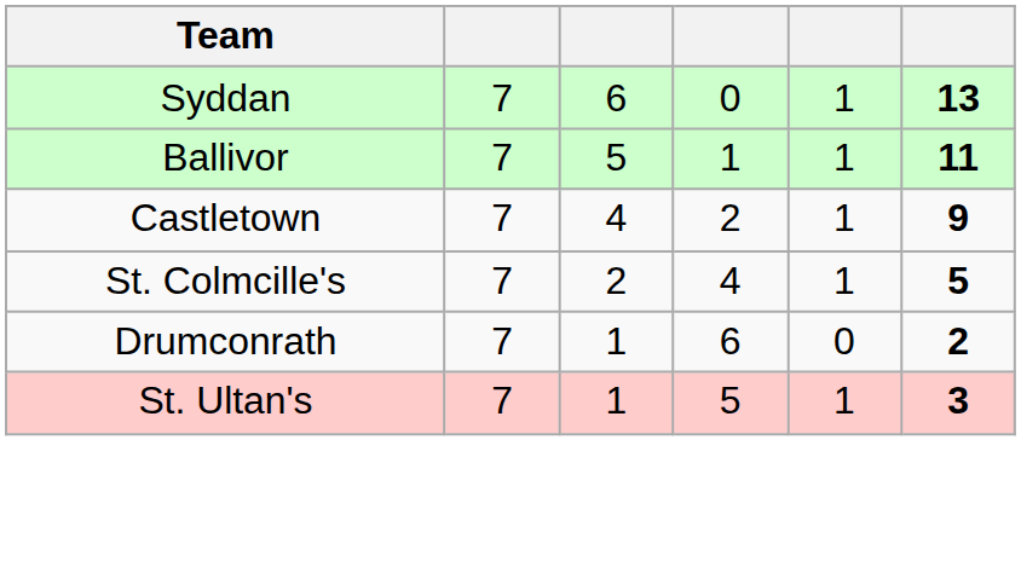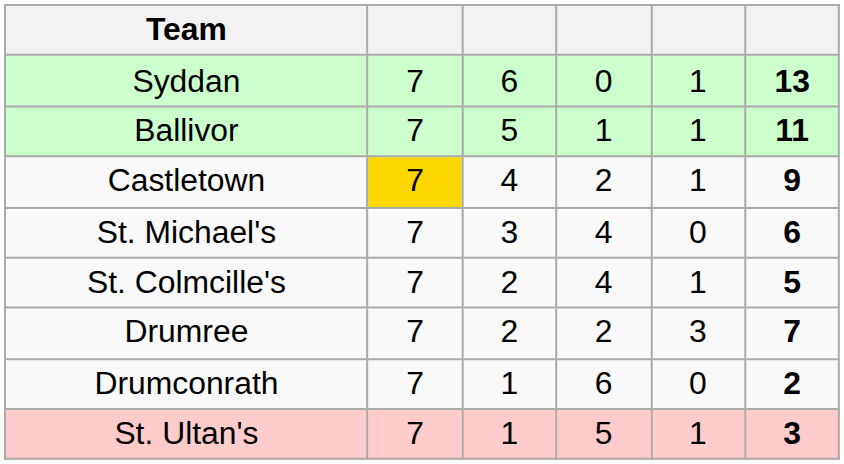Castletown | column 2: no background -> gold background
+ row: St. Michael's | 7 | 3 | 4 | 0 | 6
+ row: Drumree | 7 | 2 | 2 | 3 | 7
